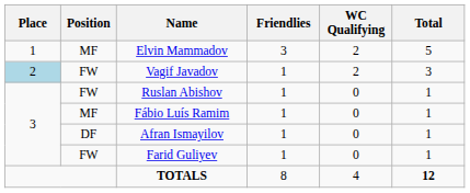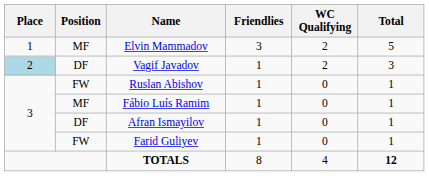Vagif Javadov | Position: FW -> DF
